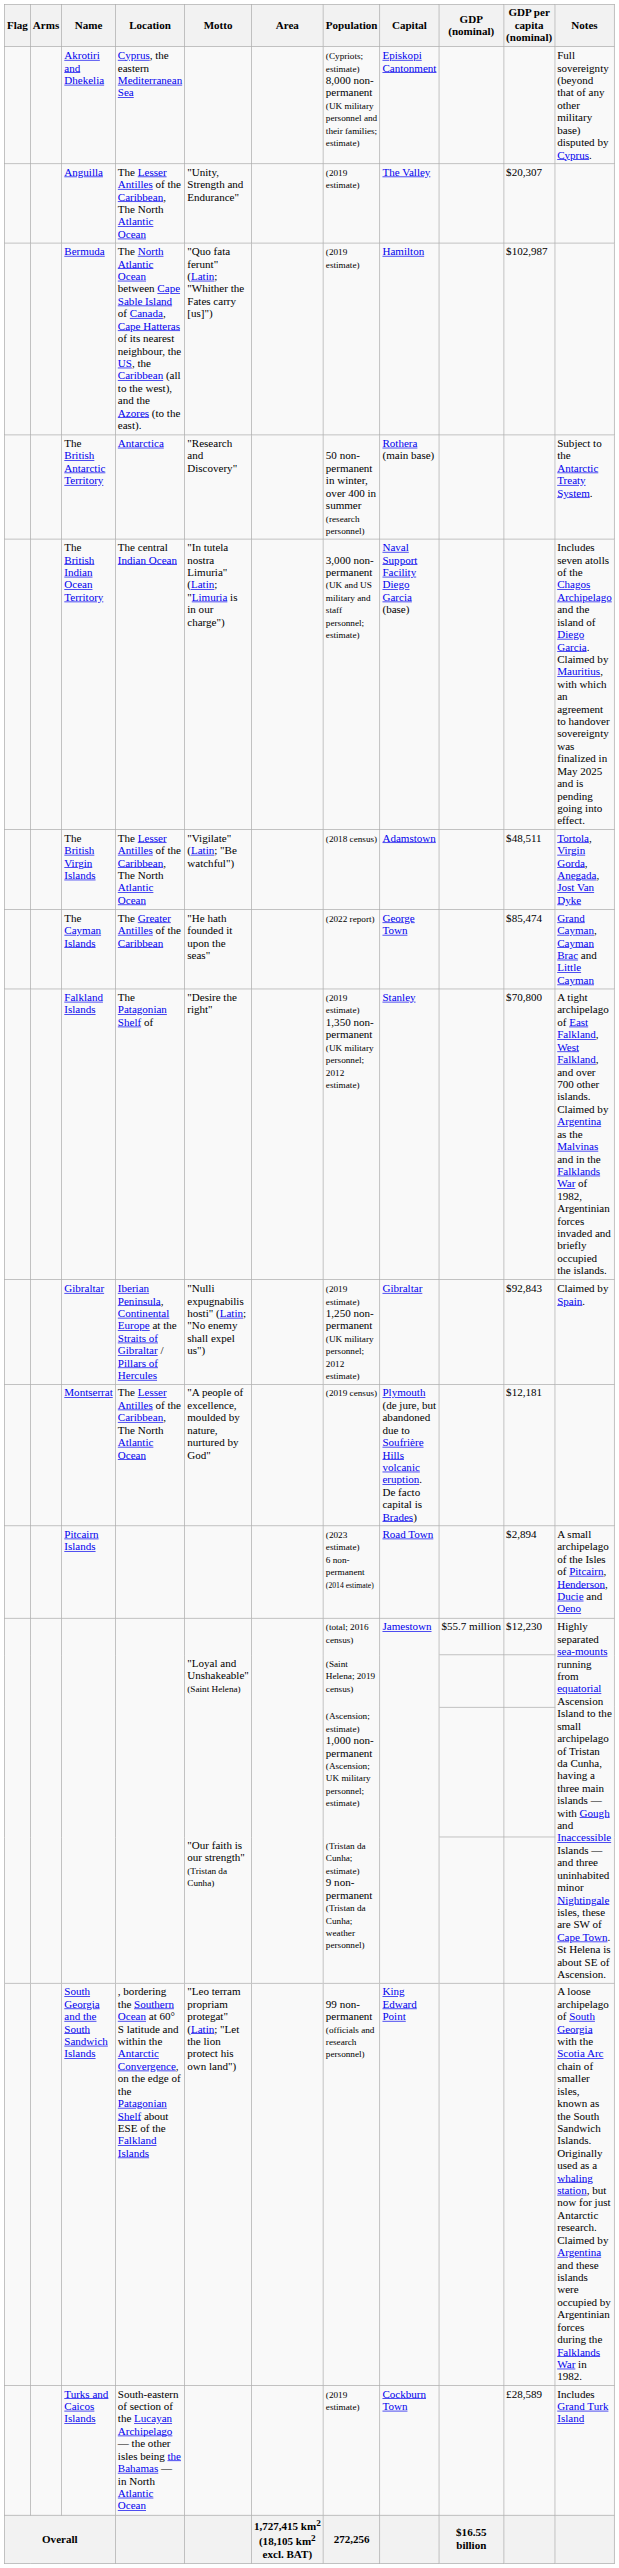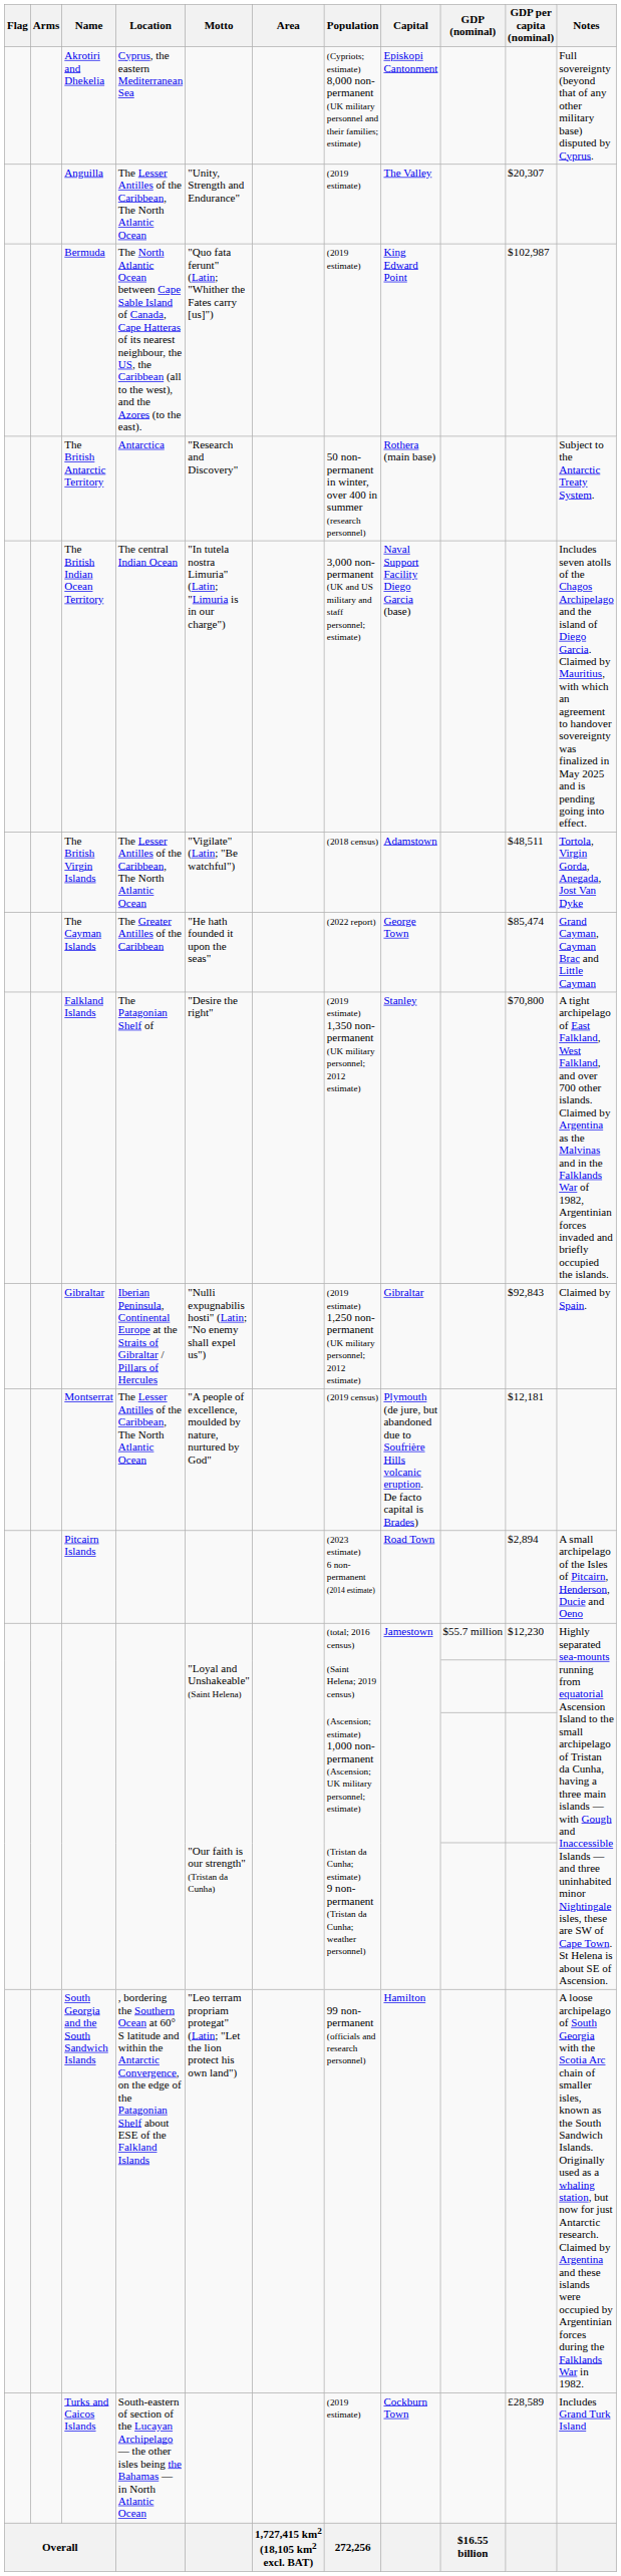Bermuda | Capital: Hamilton -> King Edward Point
South Georgia and the South Sandwich Islands | Capital: King Edward Point -> Hamilton
